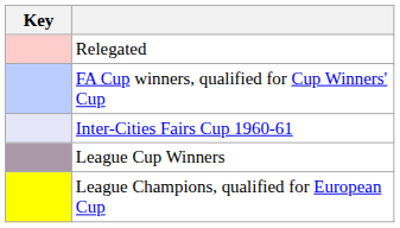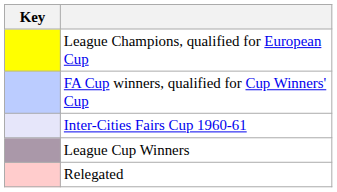rows swapped: League Champions, qualified for European Cup <-> Relegated
